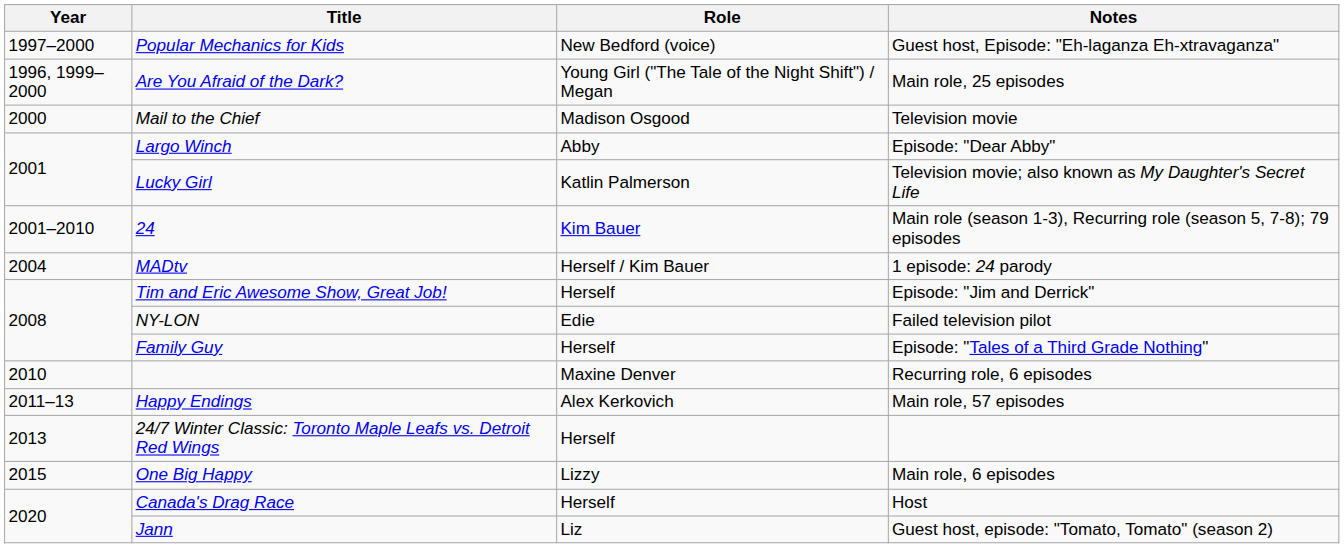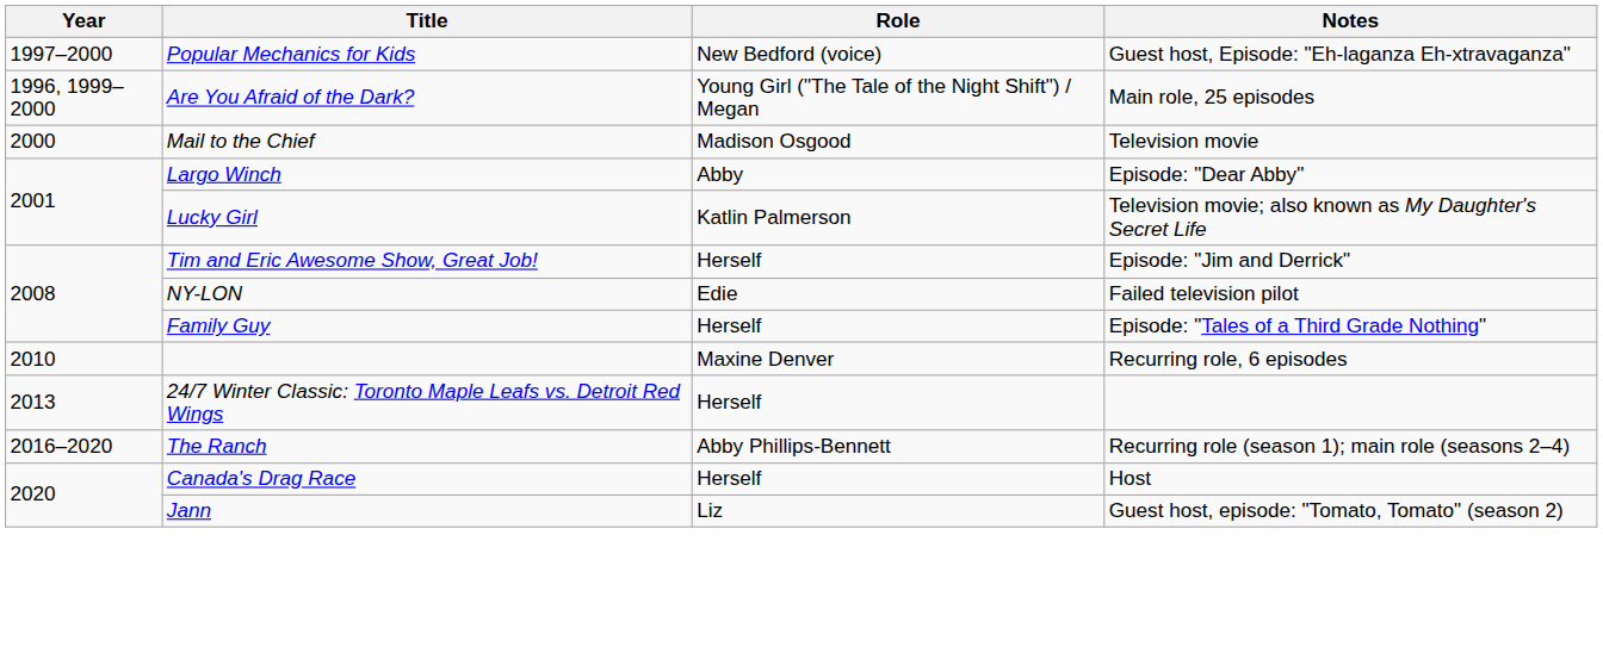- row: 2001–2010 | 24 | Kim Bauer | Main role (season 1-3), Recurring role (season 5, 7-8); 79 episodes
- row: 2004 | MADtv | Herself / Kim Bauer | 1 episode: 24 parody
- row: 2011–13 | Happy Endings | Alex Kerkovich | Main role, 57 episodes
- row: 2015 | One Big Happy | Lizzy | Main role, 6 episodes
+ row: 2016–2020 | The Ranch | Abby Phillips-Bennett | Recurring role (season 1); main role (seasons 2–4)
